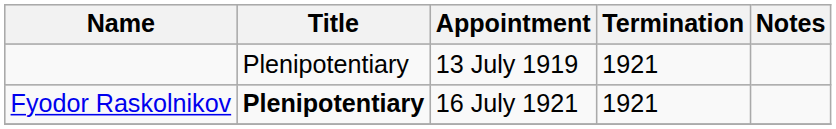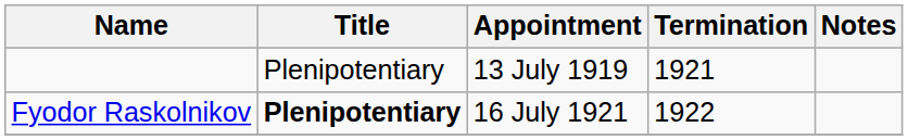Fyodor Raskolnikov | Termination: 1921 -> 1922
